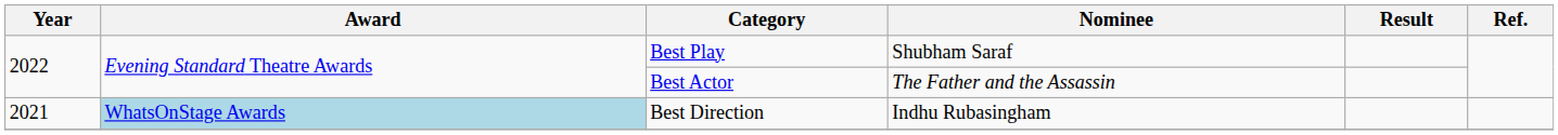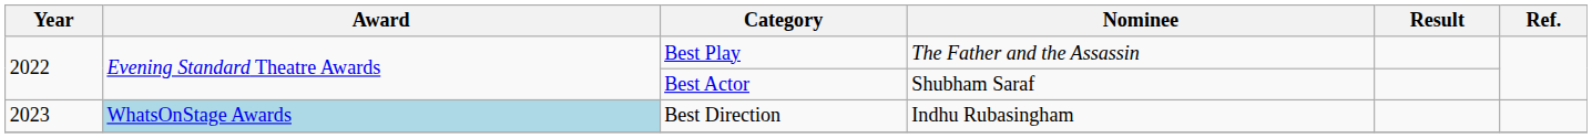Best Play | Nominee: Shubham Saraf -> The Father and the Assassin
Best Actor | Nominee: The Father and the Assassin -> Shubham Saraf
Best Direction | Year: 2021 -> 2023
